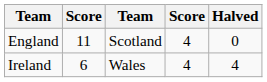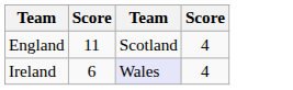- column: Halved | 0 | 4
Ireland | column 3: no background -> lavender background
